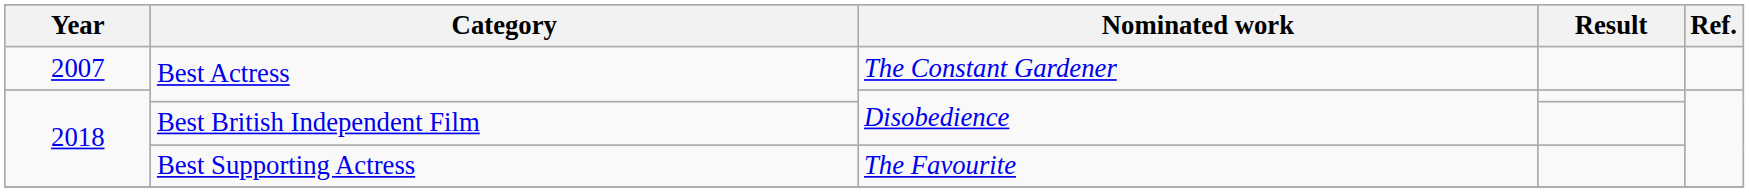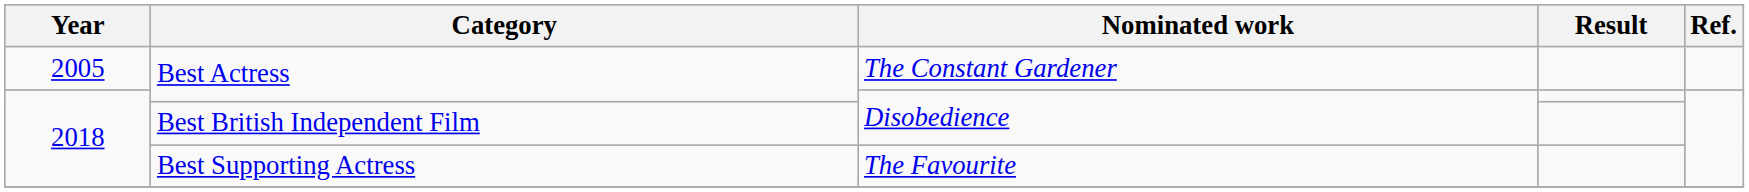Best Actress / The Constant Gardener | Year: 2007 -> 2005
